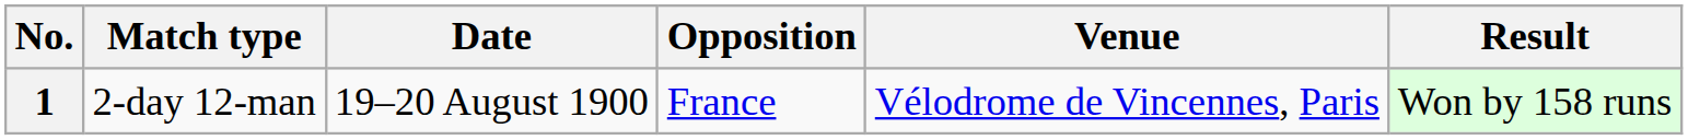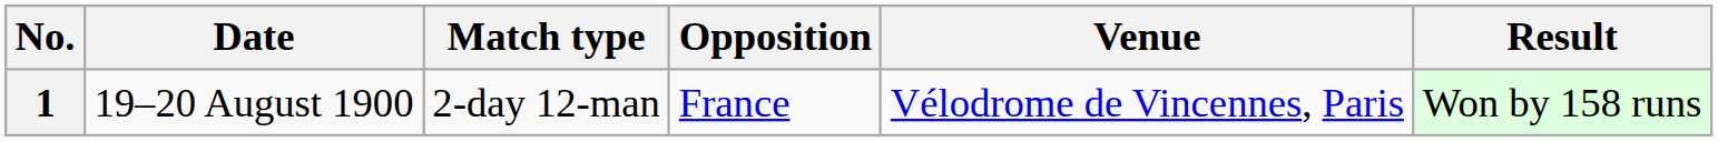columns swapped: Date <-> Match type
